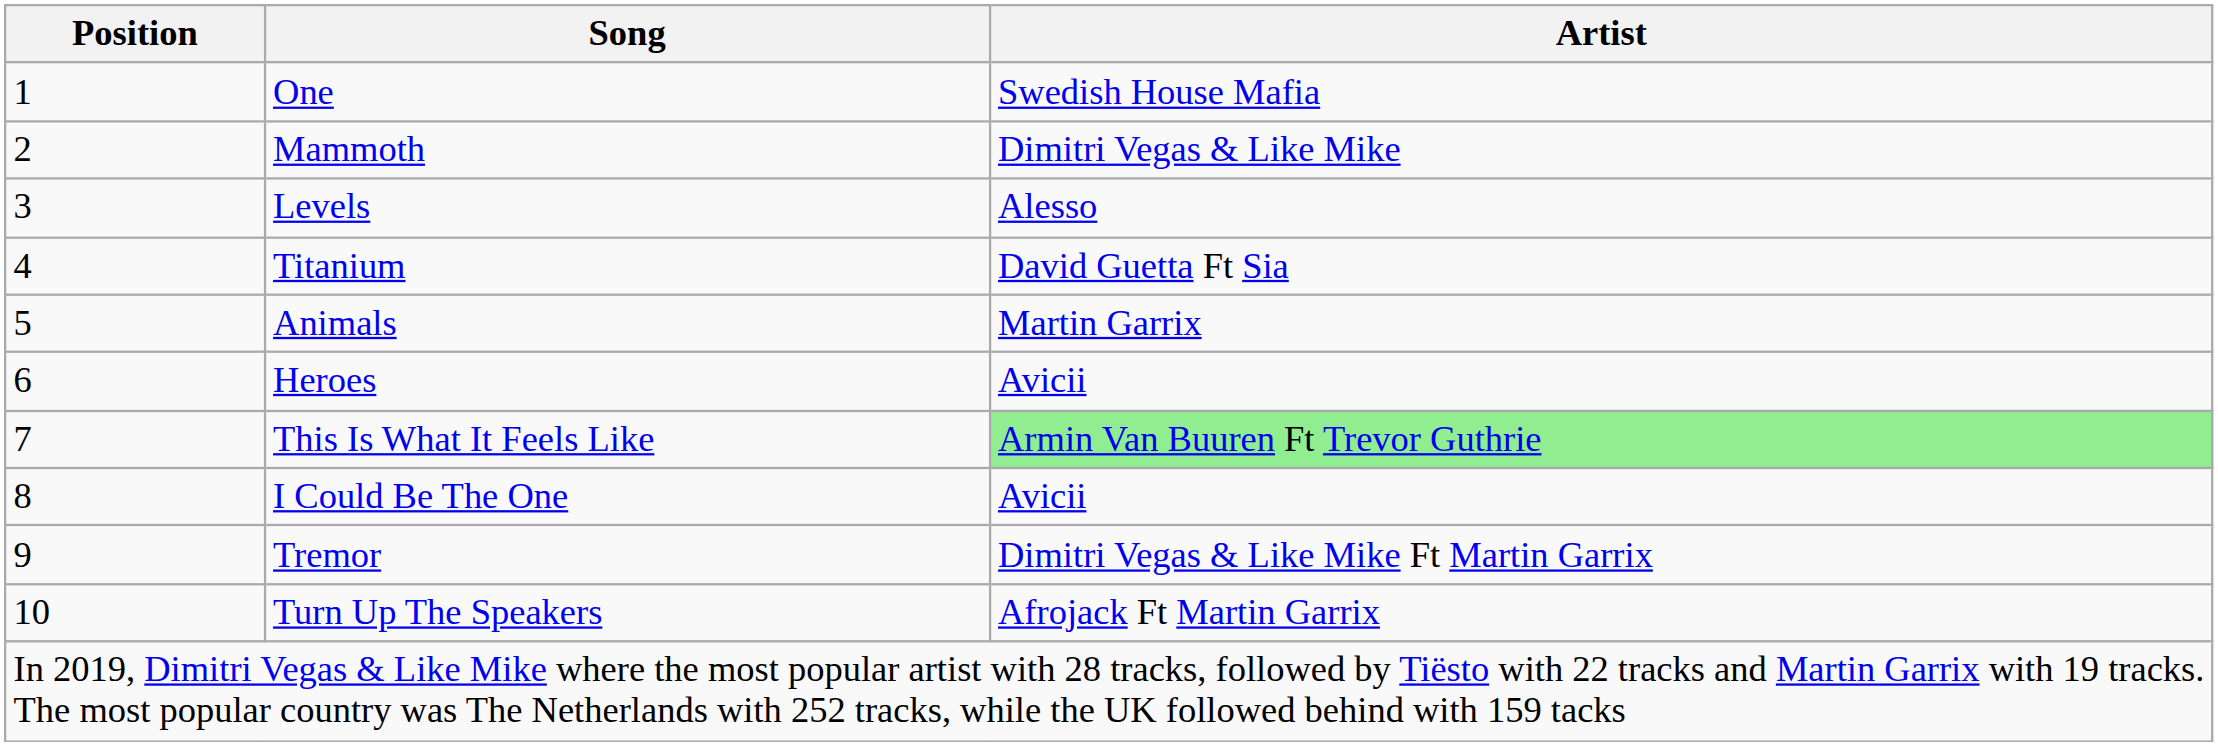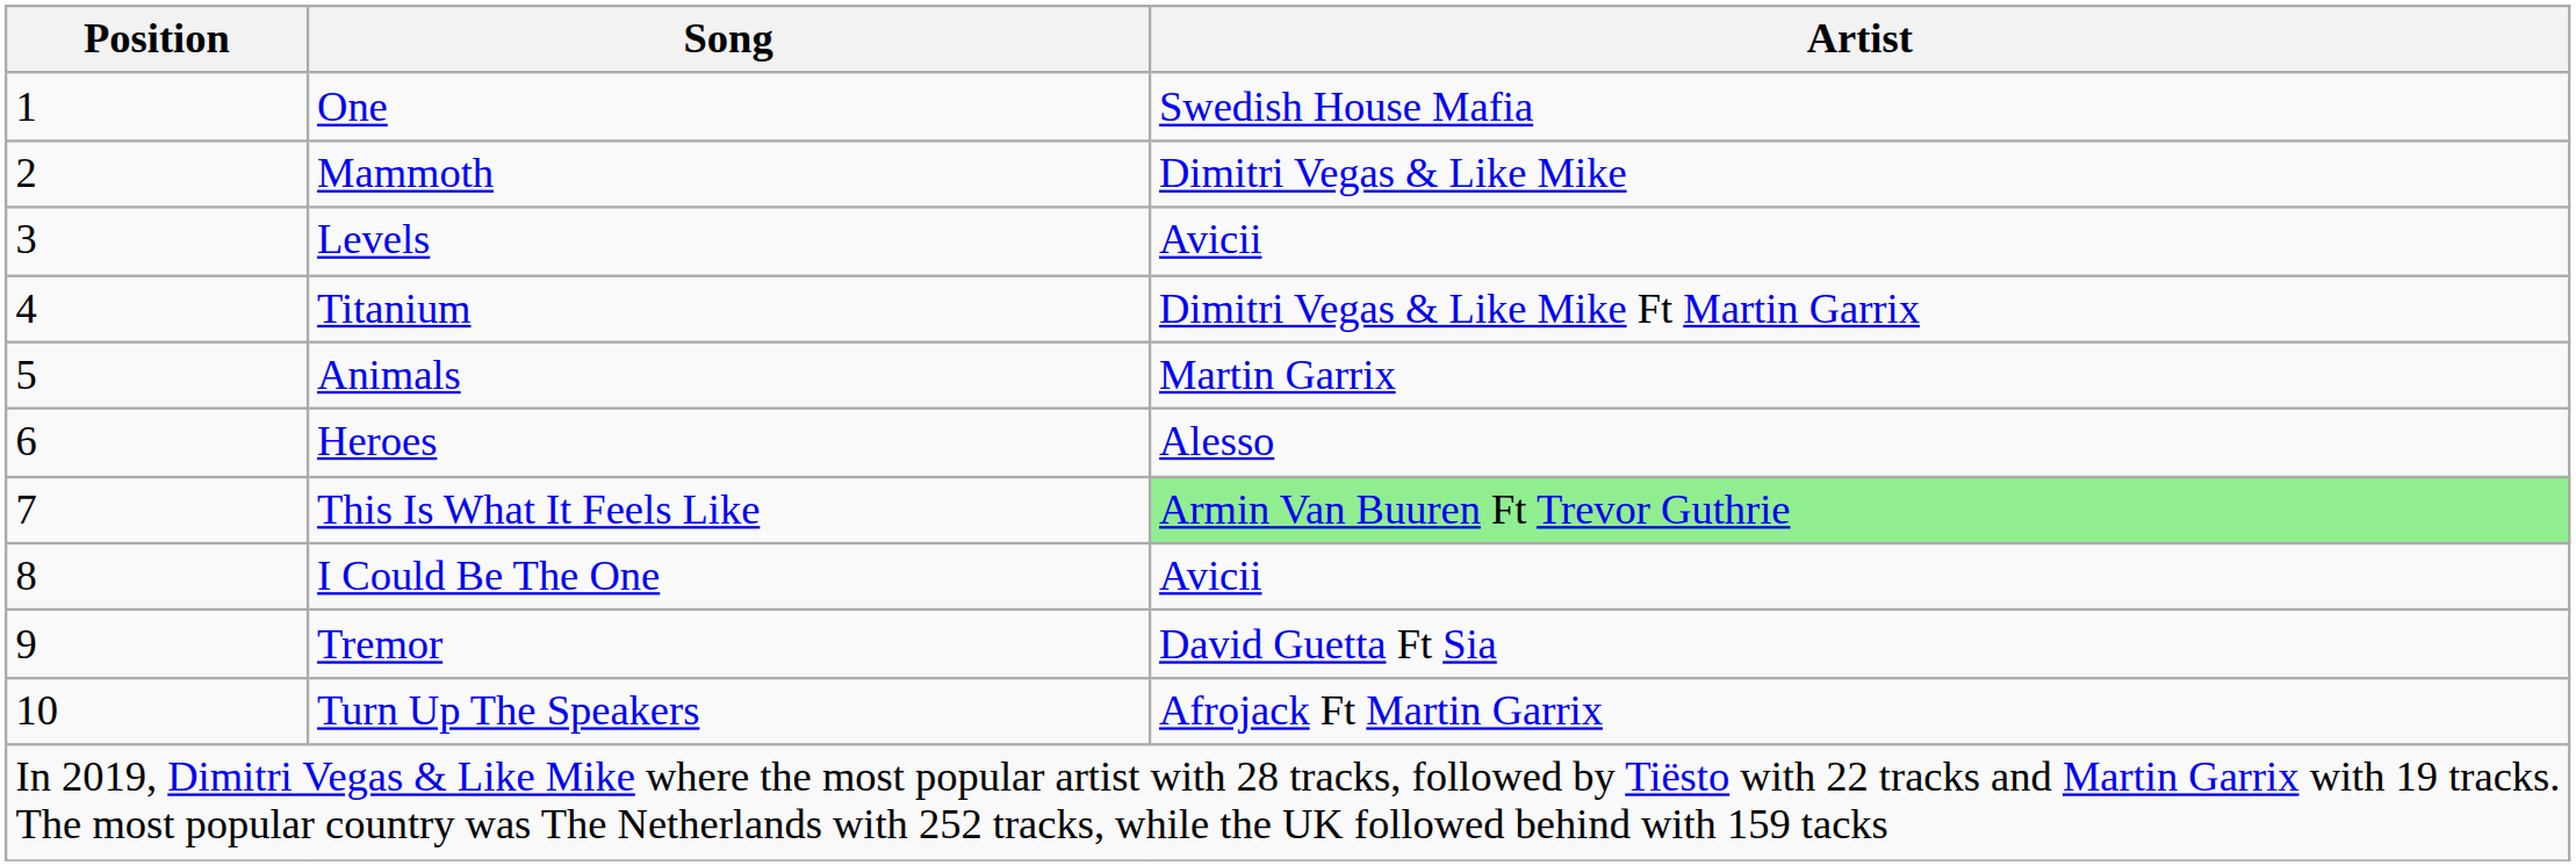Levels | Artist: Alesso -> Avicii
Titanium | Artist: David Guetta Ft Sia -> Dimitri Vegas & Like Mike Ft Martin Garrix
Heroes | Artist: Avicii -> Alesso
Tremor | Artist: Dimitri Vegas & Like Mike Ft Martin Garrix -> David Guetta Ft Sia
